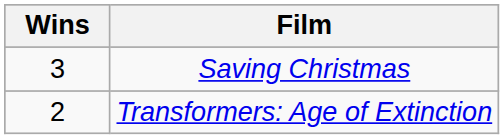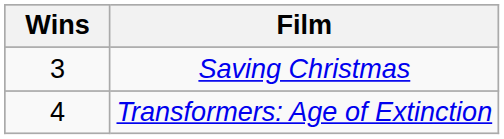Transformers: Age of Extinction | Wins: 2 -> 4
